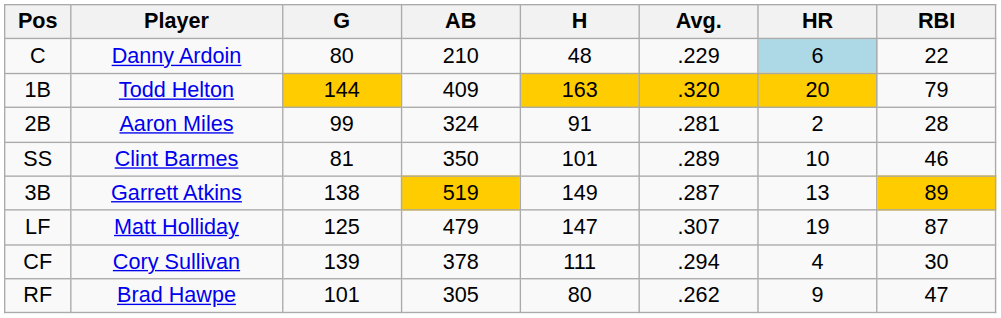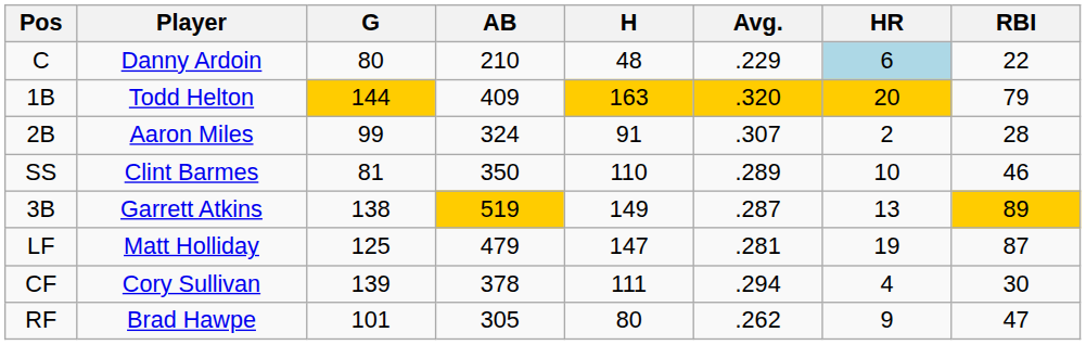2B | Avg.: .281 -> .307
SS | H: 101 -> 110
LF | Avg.: .307 -> .281
